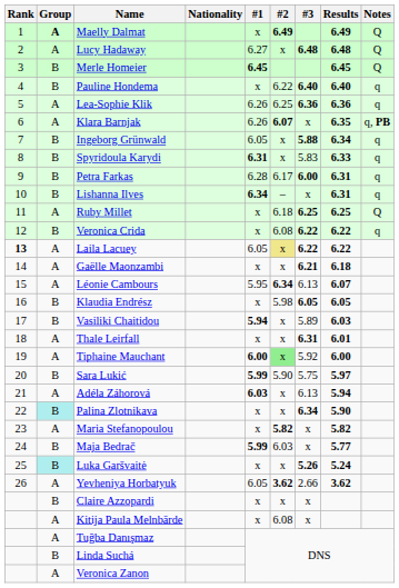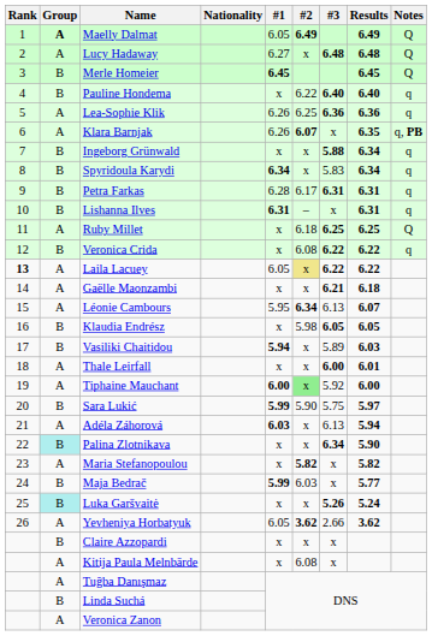Maelly Dalmat | #1: x -> 6.05
Ingeborg Grünwald | #1: 6.05 -> x
Spyridoula Karydi | #1: 6.31 -> 6.34
Spyridoula Karydi | Results: 6.33 -> 6.34
Petra Farkas | #3: 6.00 -> 6.31
Lishanna Ilves | #1: 6.34 -> 6.31
Thale Leirfall | #3: 6.31 -> 6.00
